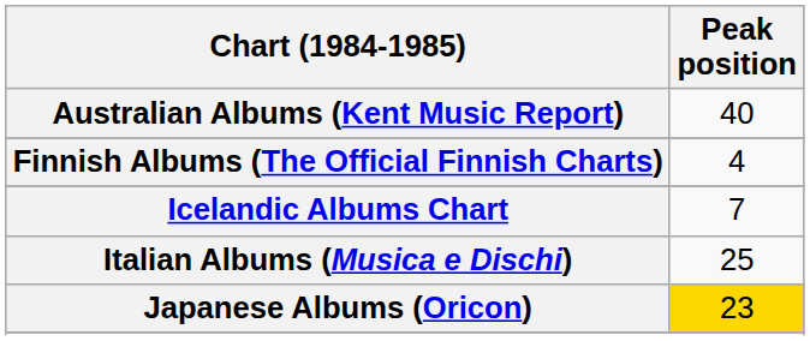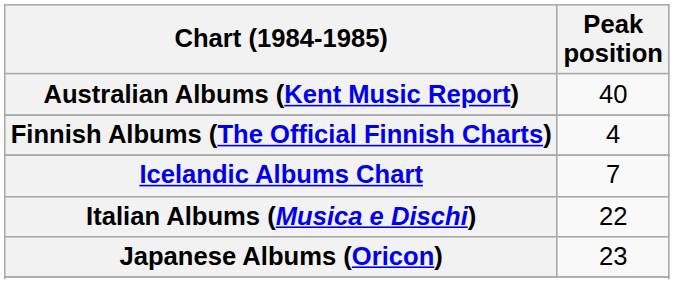Italian Albums (Musica e Dischi) | Peak position: 25 -> 22
Japanese Albums (Oricon) | Peak position: gold background -> no background
